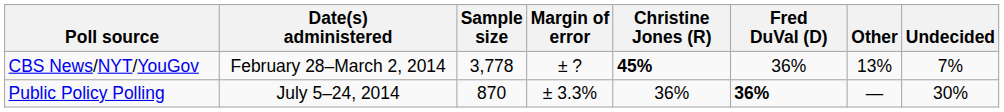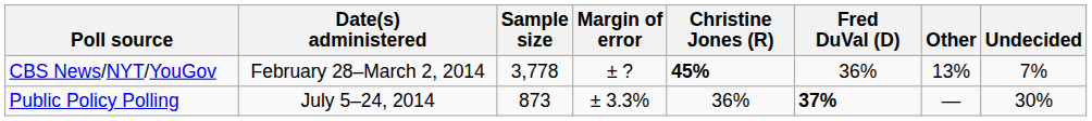Public Policy Polling | Sample size: 870 -> 873
Public Policy Polling | Fred DuVal (D): 36% -> 37%
